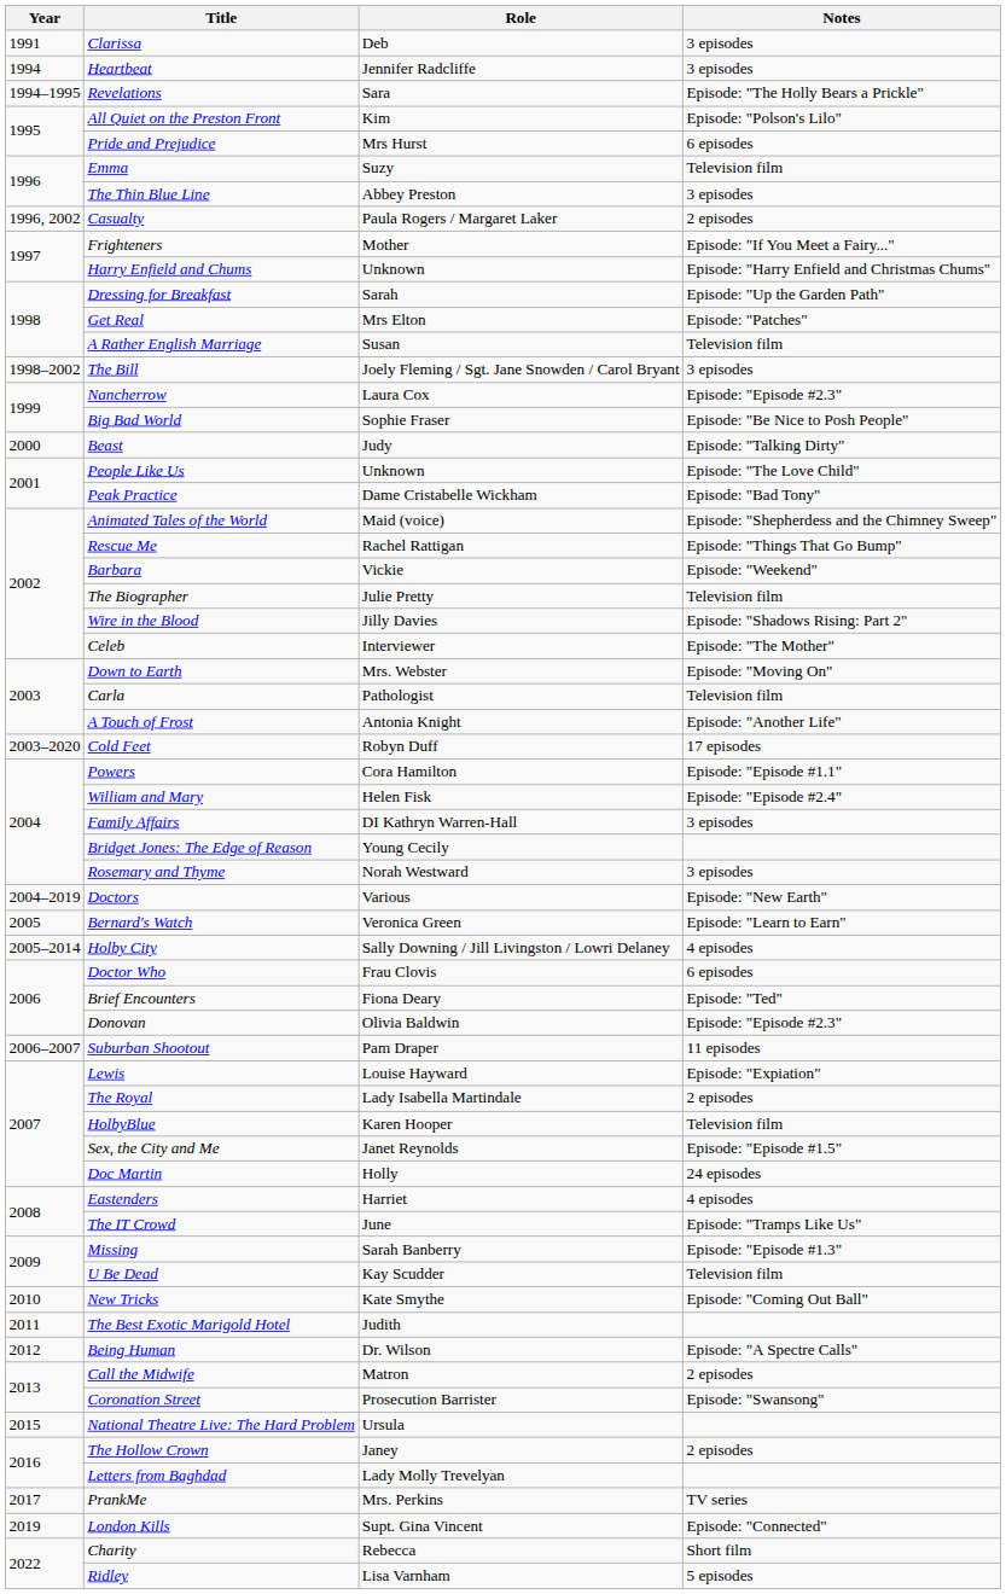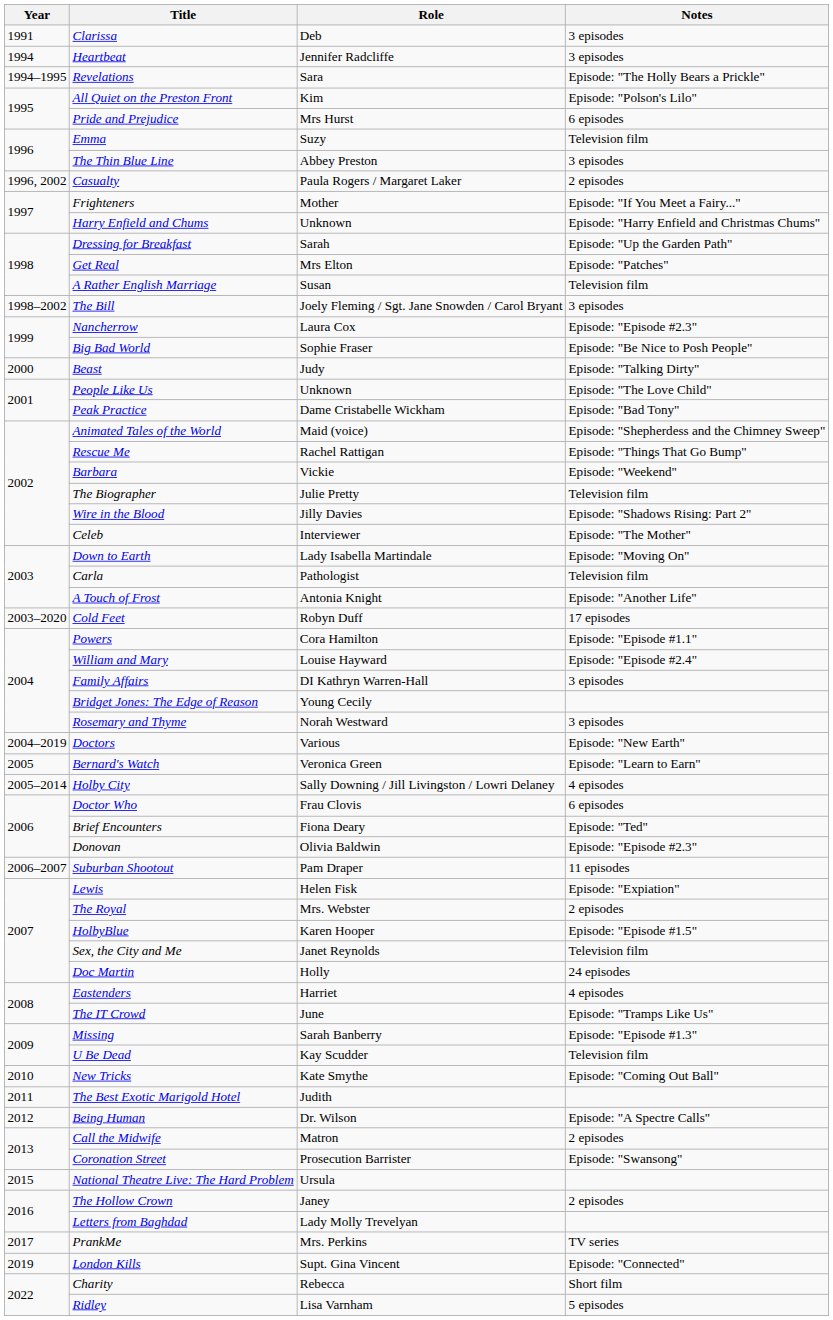Down to Earth | Role: Mrs. Webster -> Lady Isabella Martindale
William and Mary | Role: Helen Fisk -> Louise Hayward
Lewis | Role: Louise Hayward -> Helen Fisk
The Royal | Role: Lady Isabella Martindale -> Mrs. Webster
HolbyBlue | Notes: Television film -> Episode: "Episode #1.5"
Sex, the City and Me | Notes: Episode: "Episode #1.5" -> Television film
